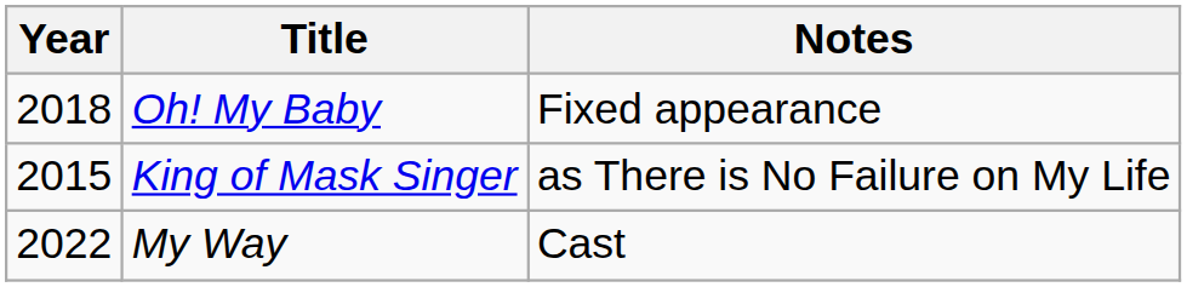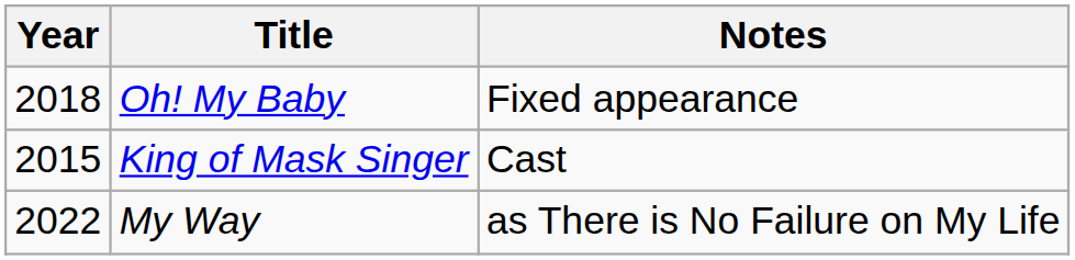King of Mask Singer | Notes: as There is No Failure on My Life -> Cast
My Way | Notes: Cast -> as There is No Failure on My Life
